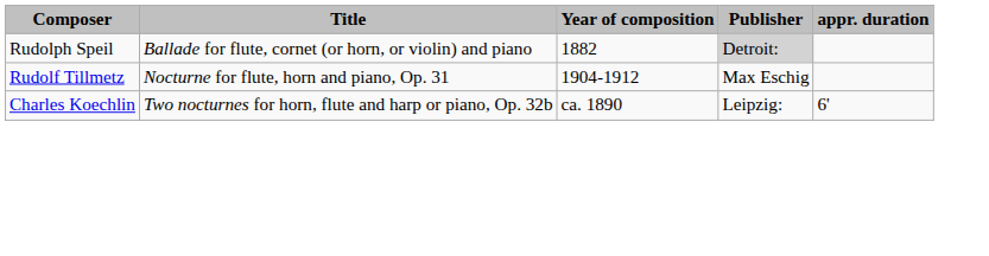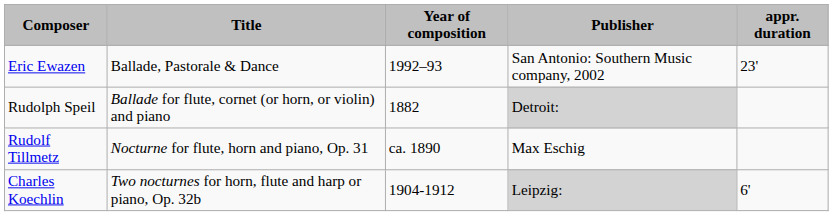+ row: Eric Ewazen | Ballade, Pastorale & Dance | 1992–93 | San Antonio: Southern Music company, 2002 | 23'
Rudolf Tillmetz | Year of composition: 1904-1912 -> ca. 1890
Charles Koechlin | Year of composition: ca. 1890 -> 1904-1912
Charles Koechlin | Publisher: no background -> lightgrey background
